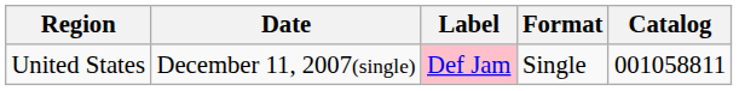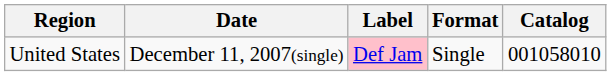United States | Catalog: 001058811 -> 001058010
